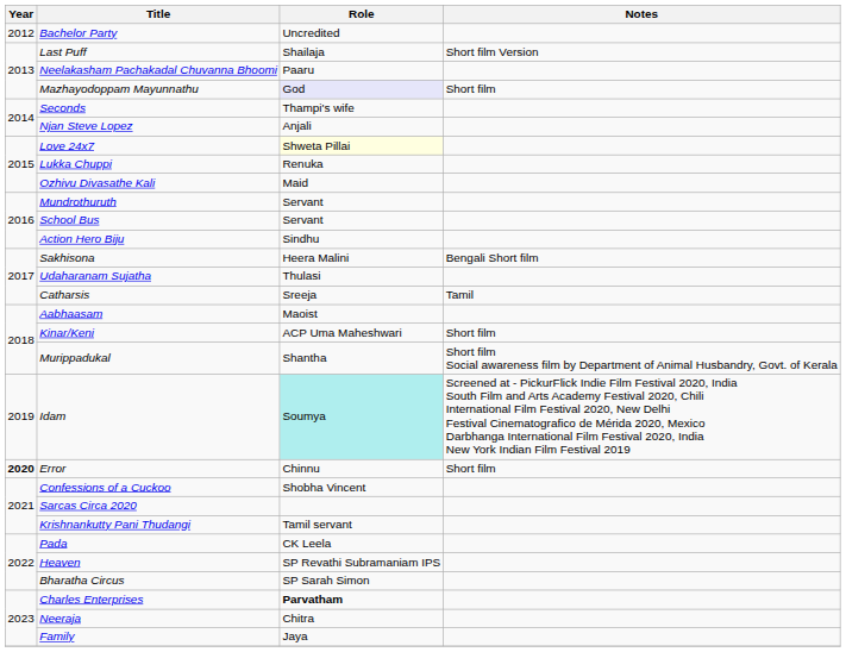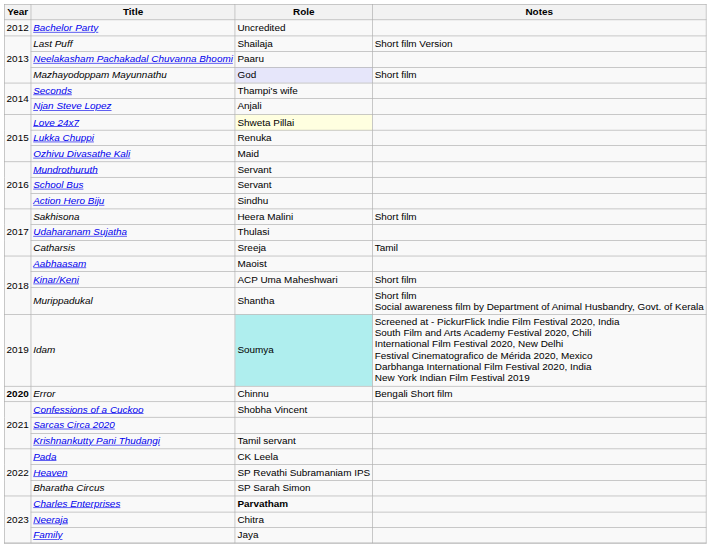Sakhisona | Notes: Bengali Short film -> Short film
Error | Notes: Short film -> Bengali Short film
